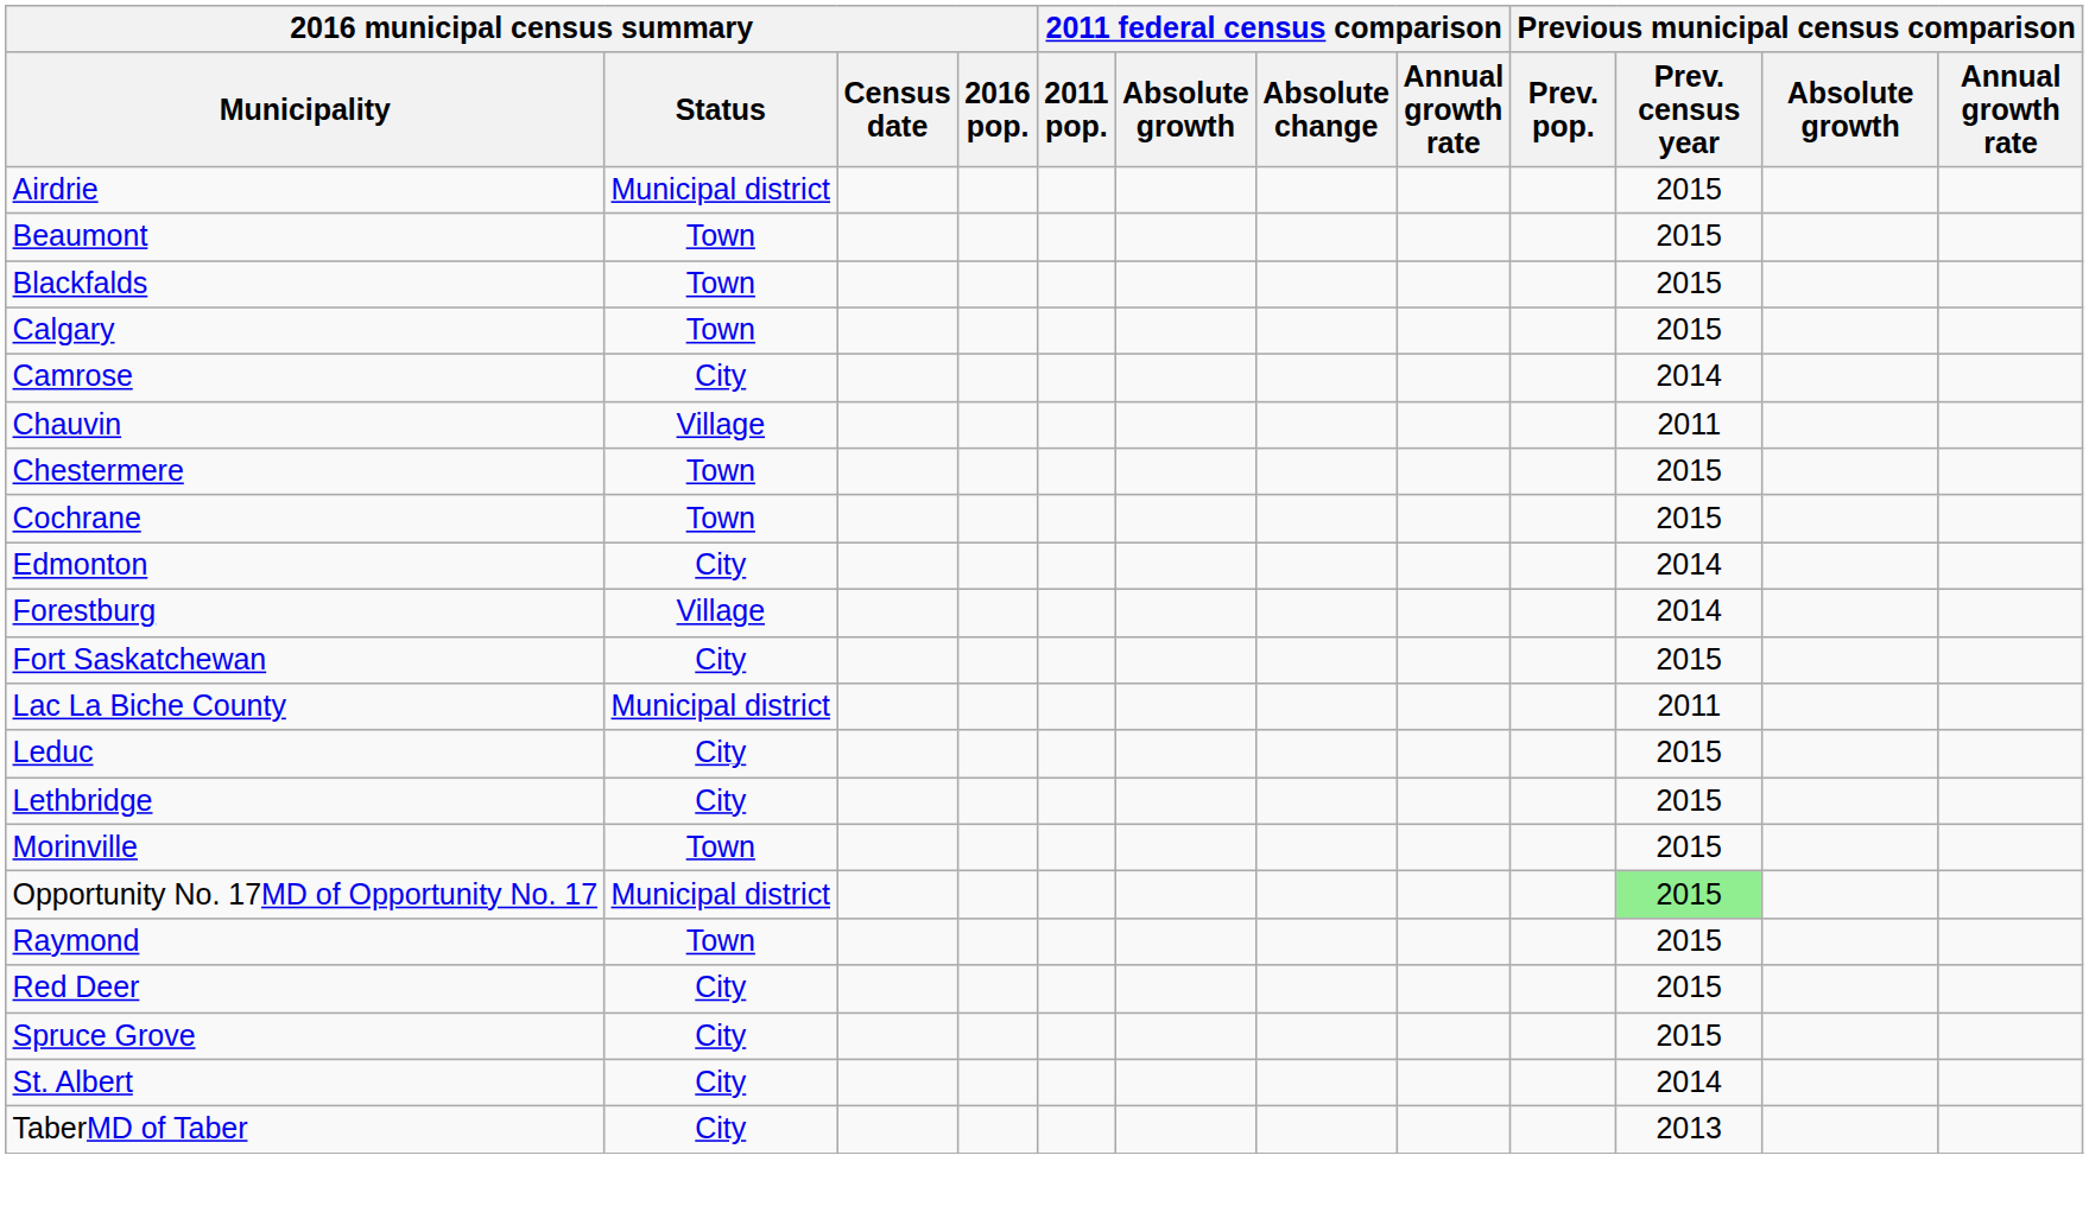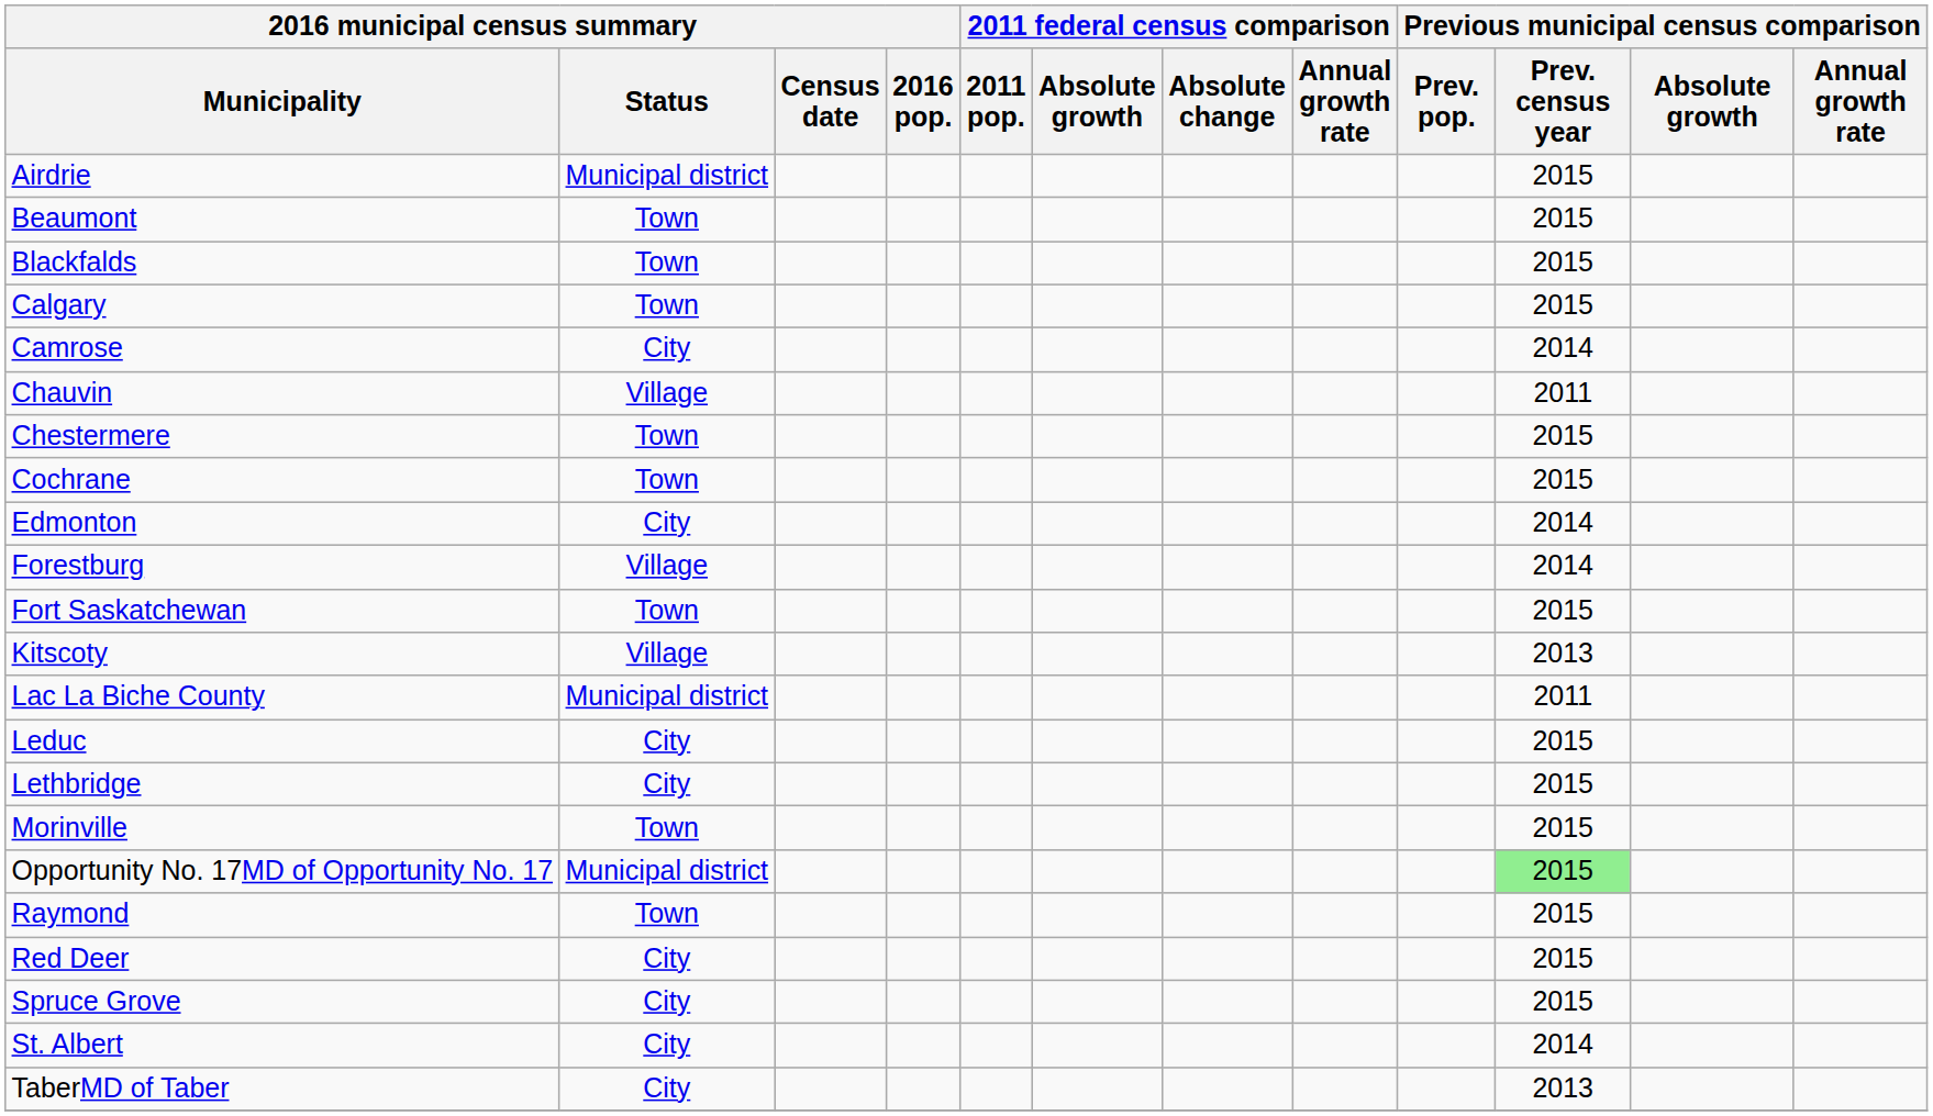Fort Saskatchewan | 2016 municipal census summary / Status: City -> Town
+ row: Kitscoty | Village | 2013
